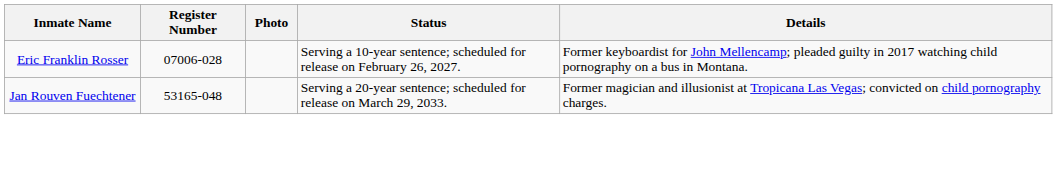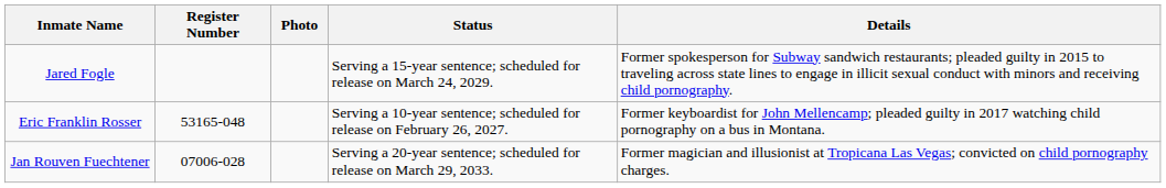+ row: Jared Fogle | Serving a 15-year sentence; scheduled for release on March 24, 2029. | Former spokesperson for Subway sandwich restaurants; pleaded guilty in 2015 to traveling across state lines to engage in illicit sexual conduct with minors and receiving child pornography.
Eric Franklin Rosser | Register Number: 07006-028 -> 53165-048
Jan Rouven Fuechtener | Register Number: 53165-048 -> 07006-028
